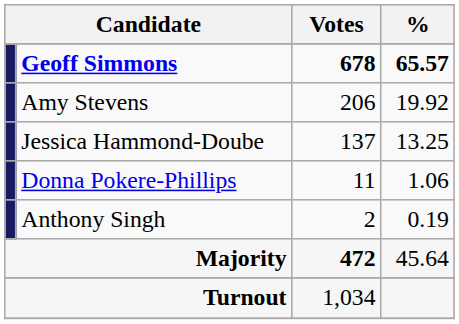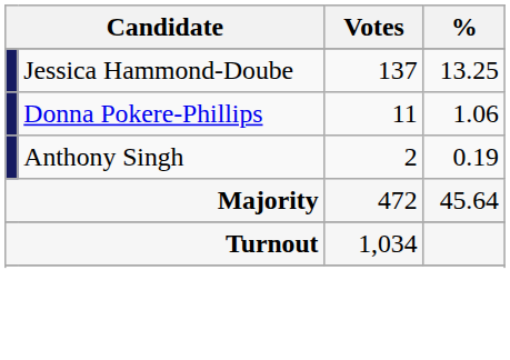- row: Geoff Simmons | 678 | 65.57
- row: Amy Stevens | 206 | 19.92
Majority | Votes: bold -> normal
